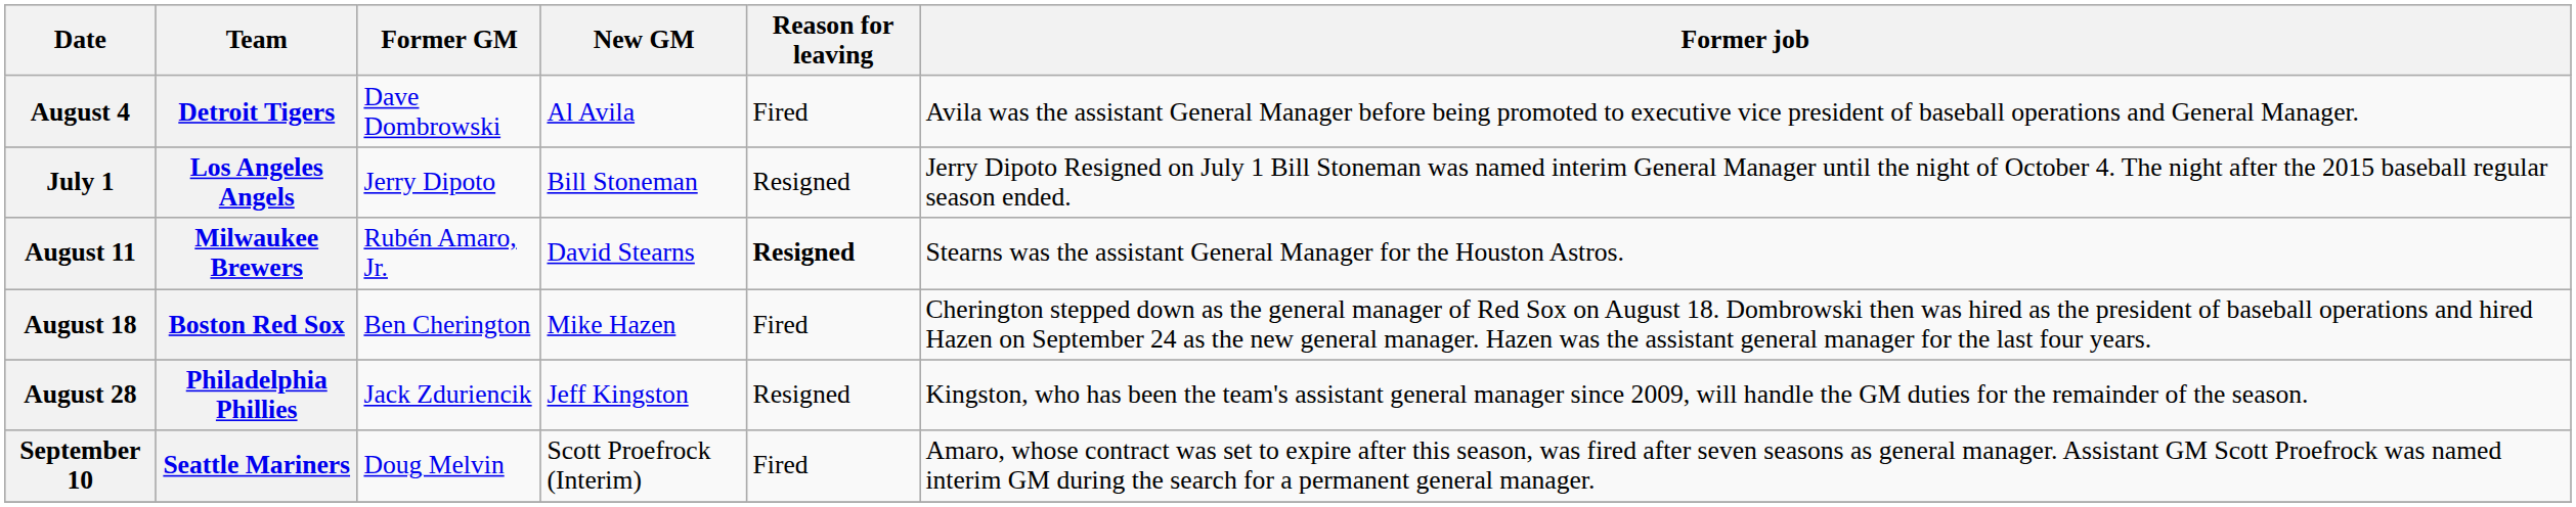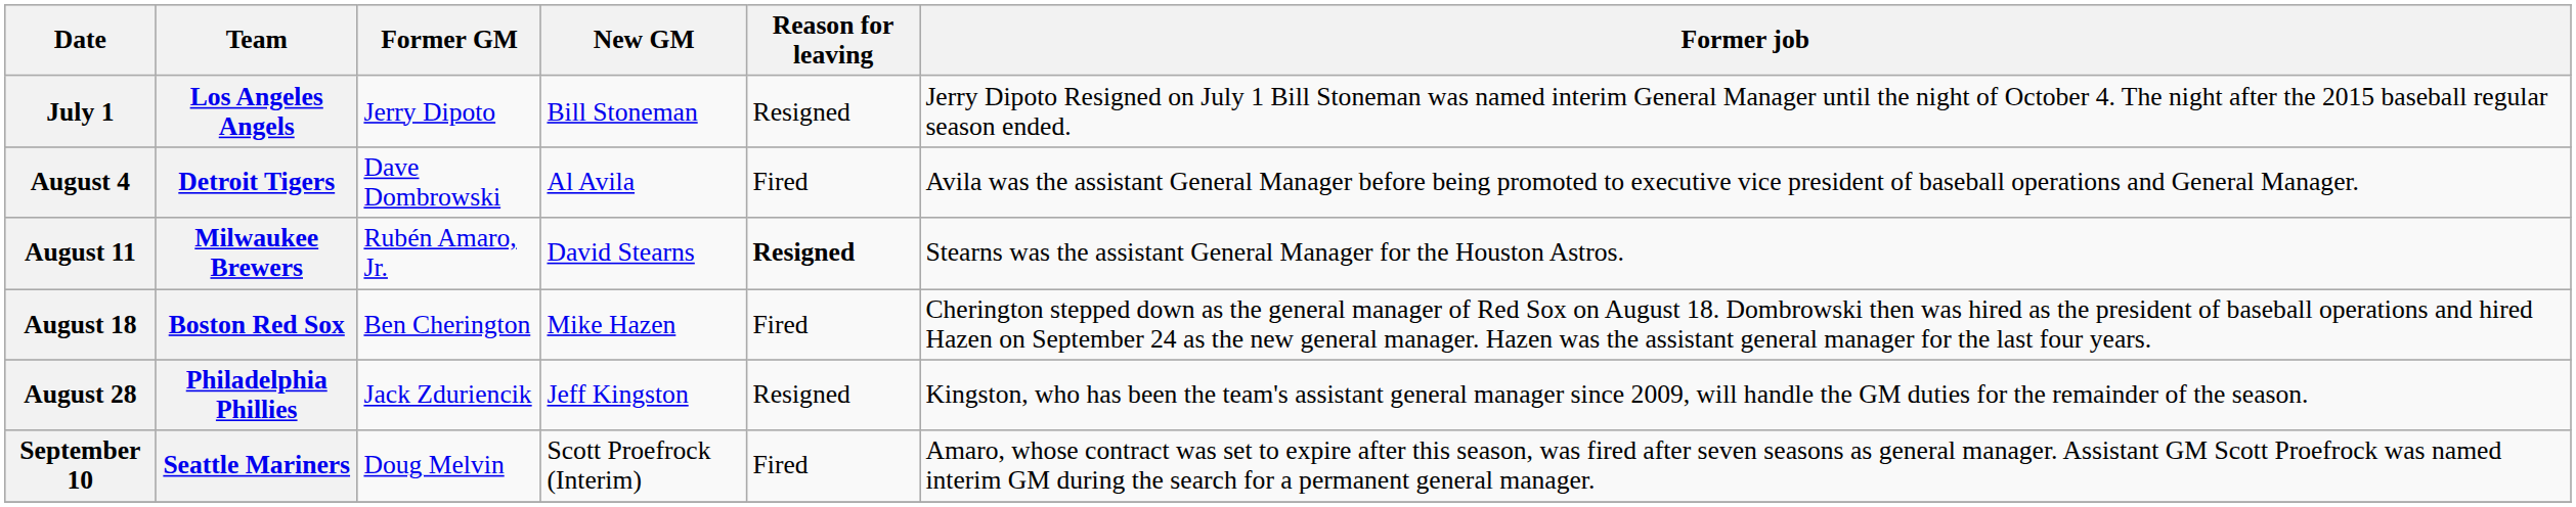rows swapped: July 1 <-> August 4
